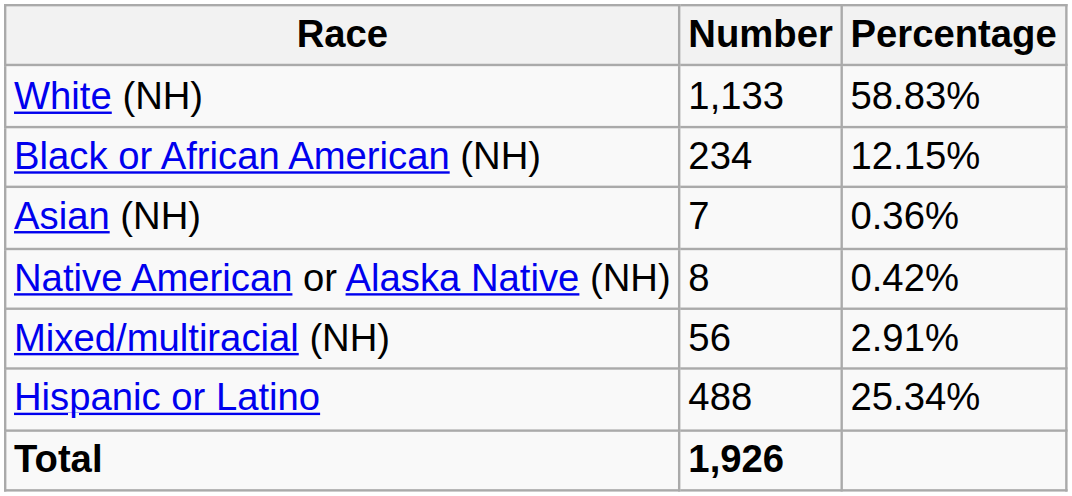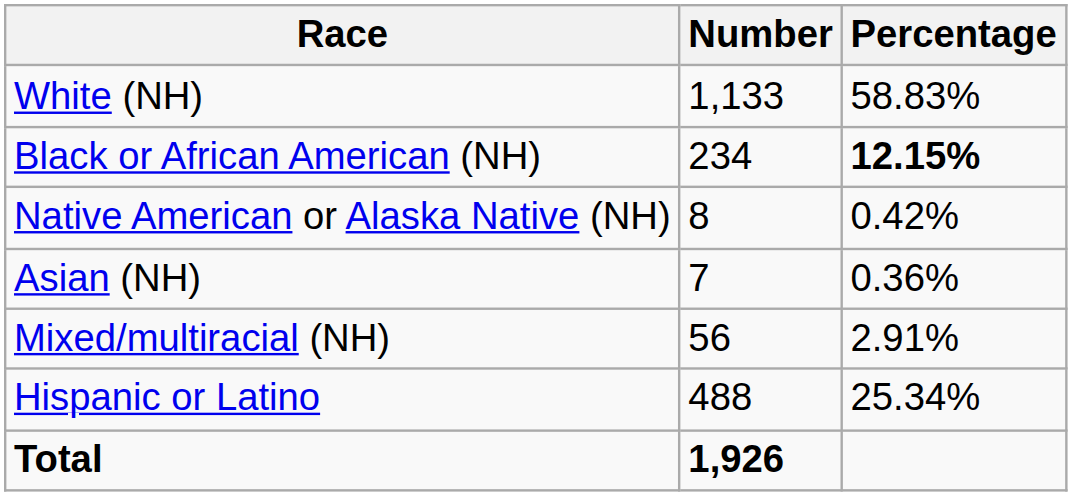Black or African American (NH) | Percentage: normal -> bold
rows swapped: Native American or Alaska Native (NH) <-> Asian (NH)
